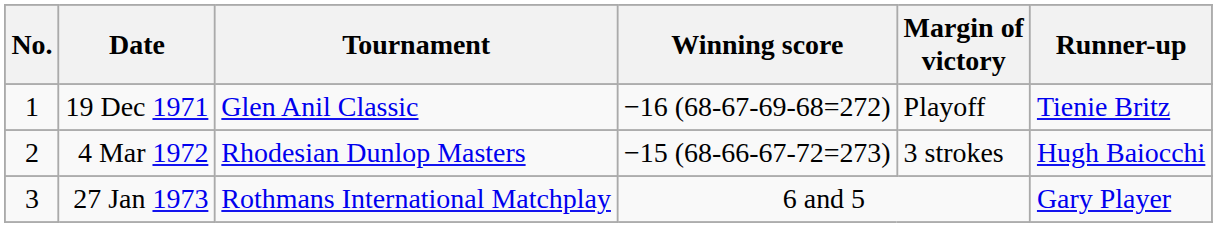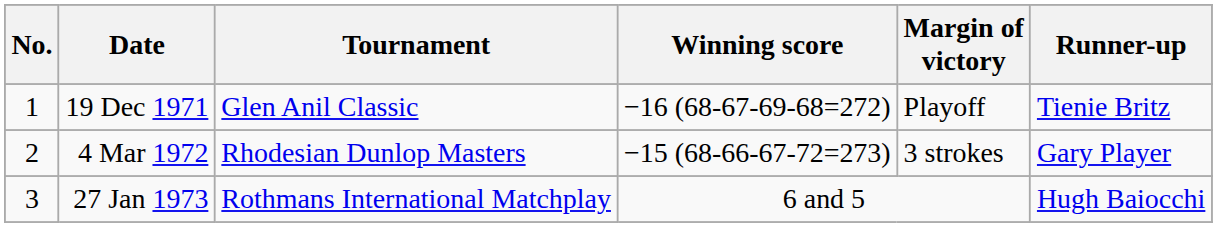4 Mar 1972 | Runner-up: Hugh Baiocchi -> Gary Player
27 Jan 1973 | Runner-up: Gary Player -> Hugh Baiocchi
